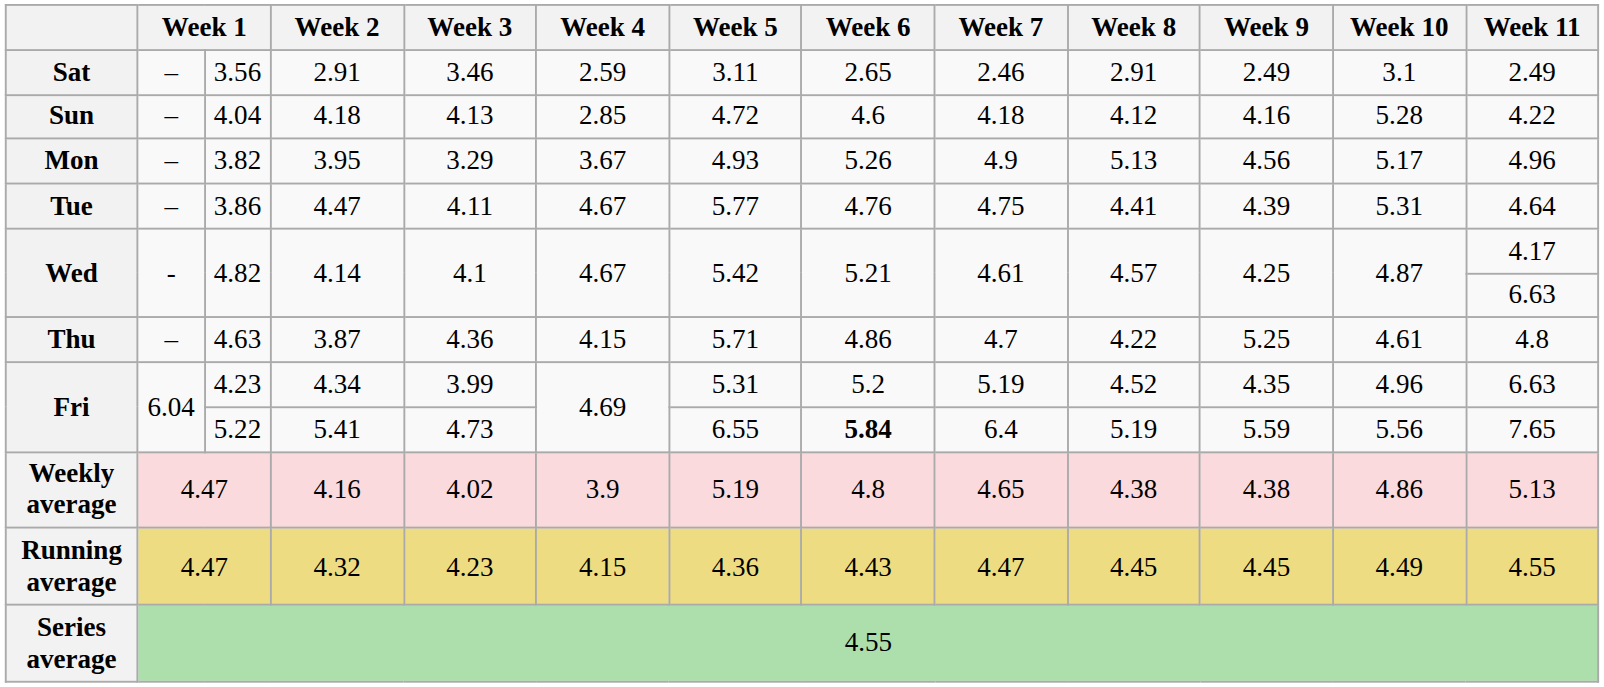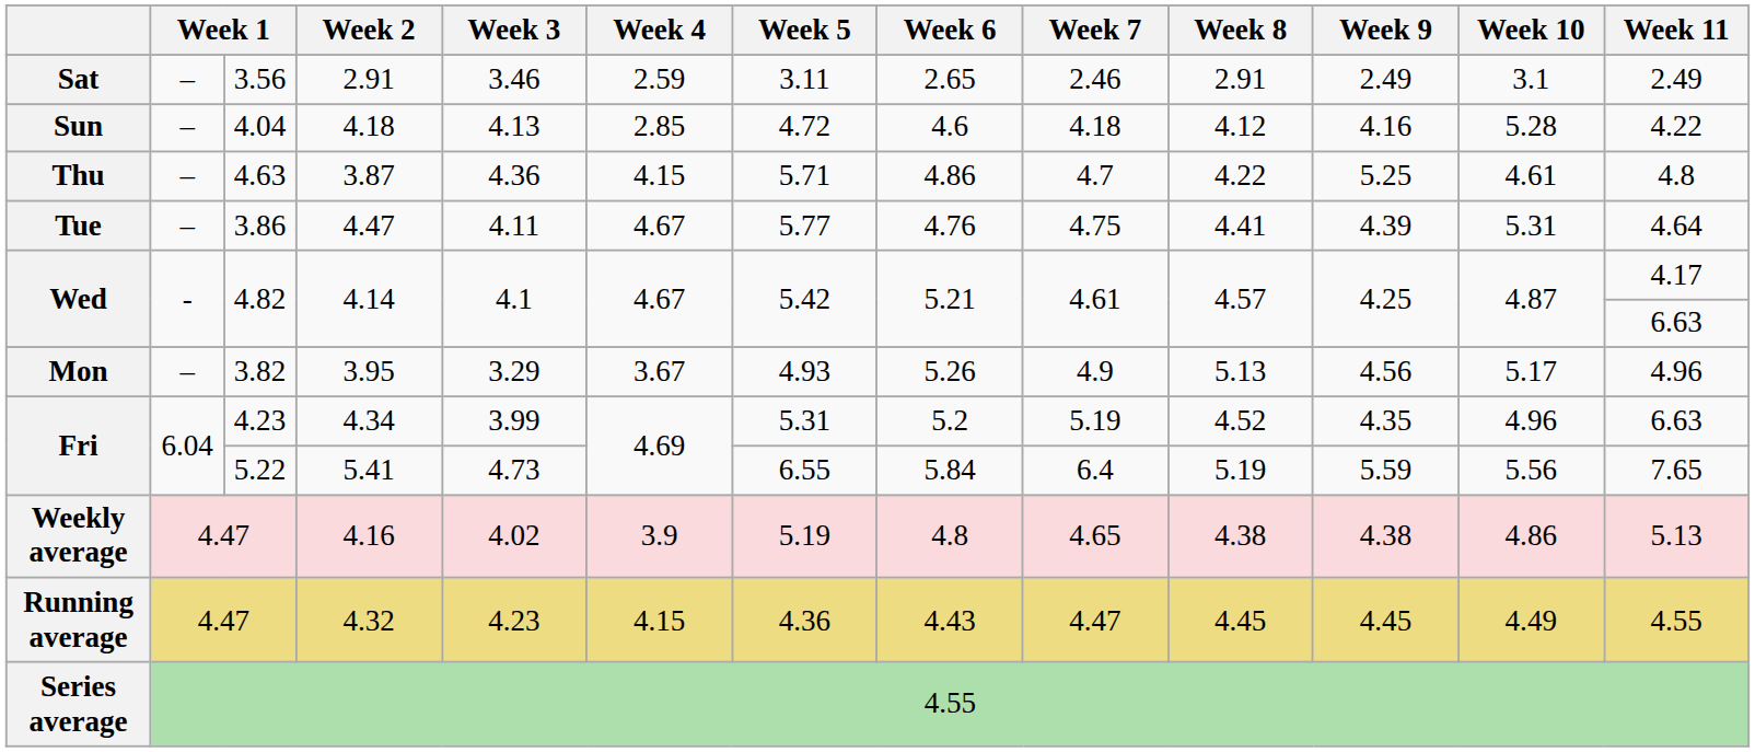rows swapped: 3.95 <-> 3.87
5.41 | Week 6: bold -> normal
